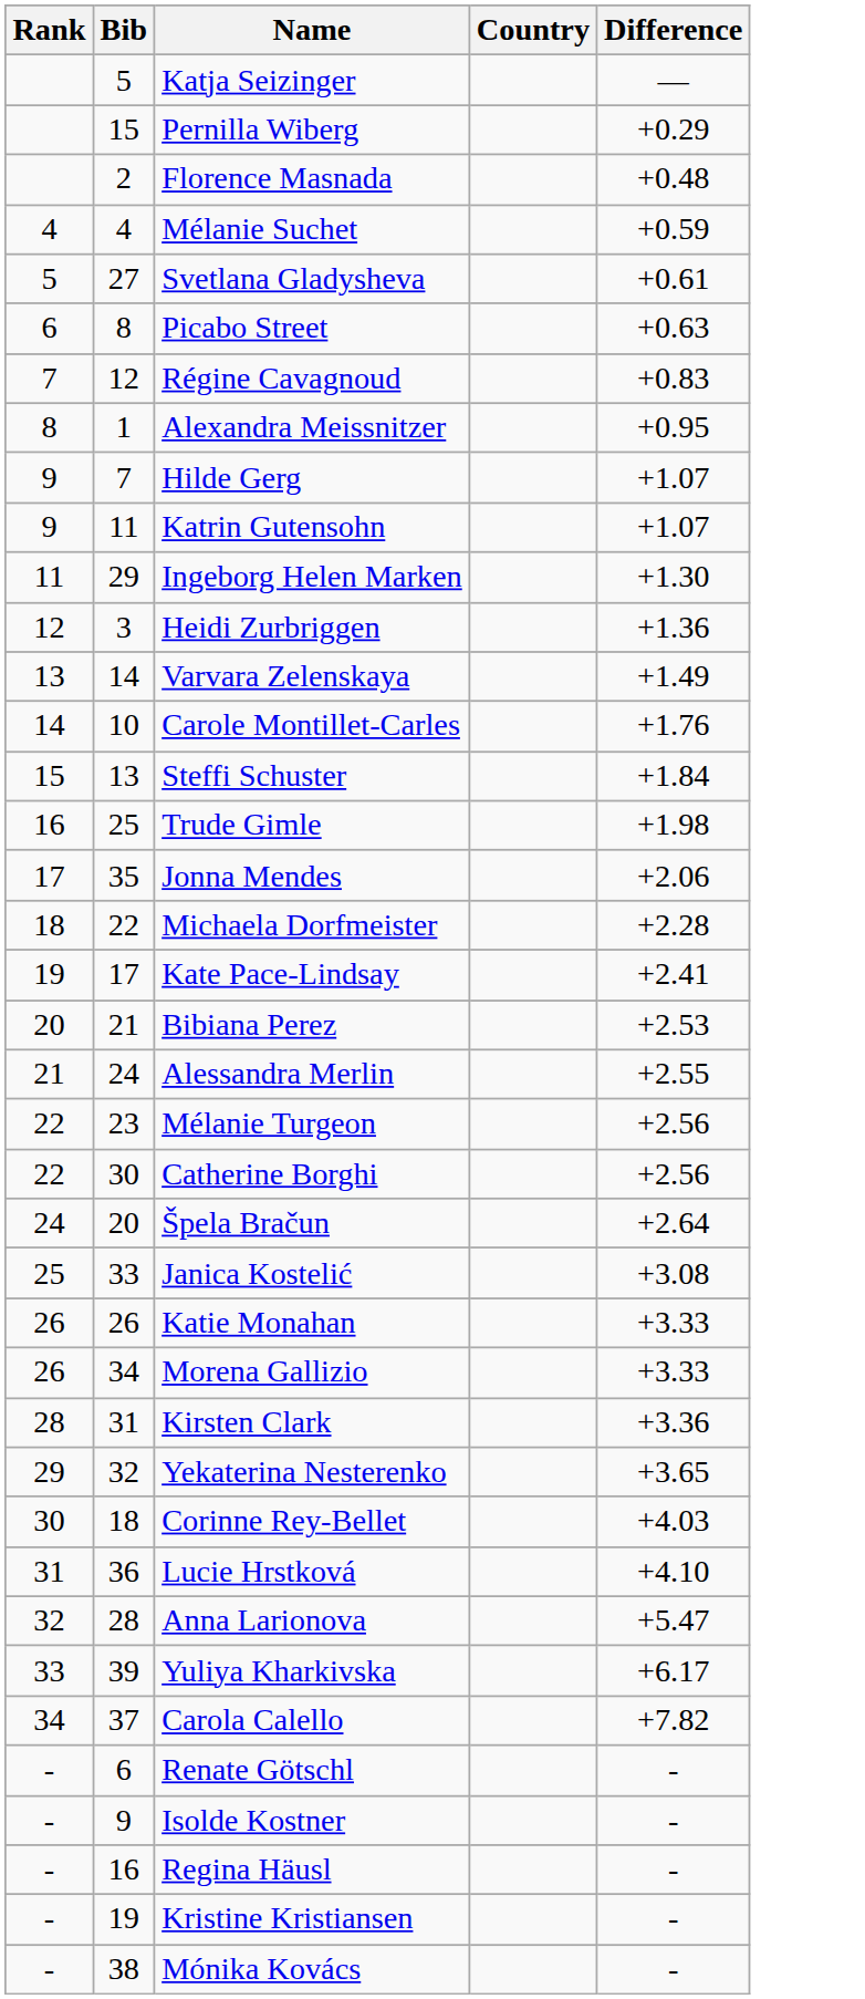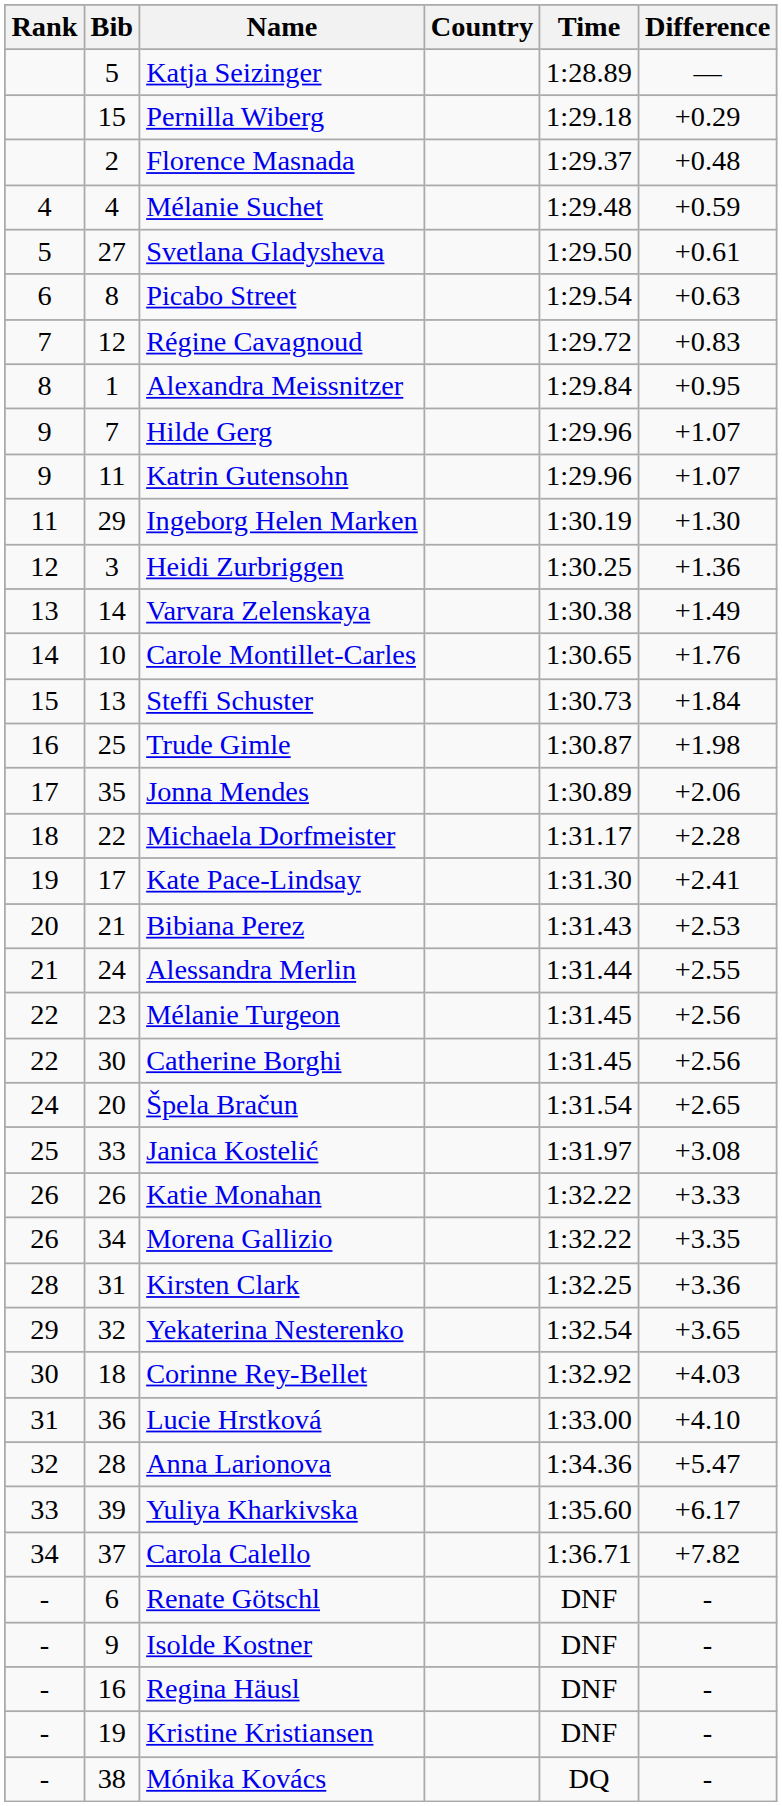+ column: Time | 1:28.89 | 1:29.18 | 1:29.37 | 1:29.48 | 1:29.50 | 1:29.54 | 1:29.72 | 1:29.84 | 1:29.96 | 1:29.96 | 1:30.19 | 1:30.25 | 1:30.38 | 1:30.65 | 1:30.73 | 1:30.87 | 1:30.89 | 1:31.17 | 1:31.30 | 1:31.43 | 1:31.44 | 1:31.45 | 1:31.45 | 1:31.54 | 1:31.97 | 1:32.22 | 1:32.22 | 1:32.25 | 1:32.54 | 1:32.92 | 1:33.00 | 1:34.36 | 1:35.60 | 1:36.71 | DNF | DNF | DNF | DNF | DQ
Špela Bračun | Difference: +2.64 -> +2.65
Morena Gallizio | Difference: +3.33 -> +3.35
